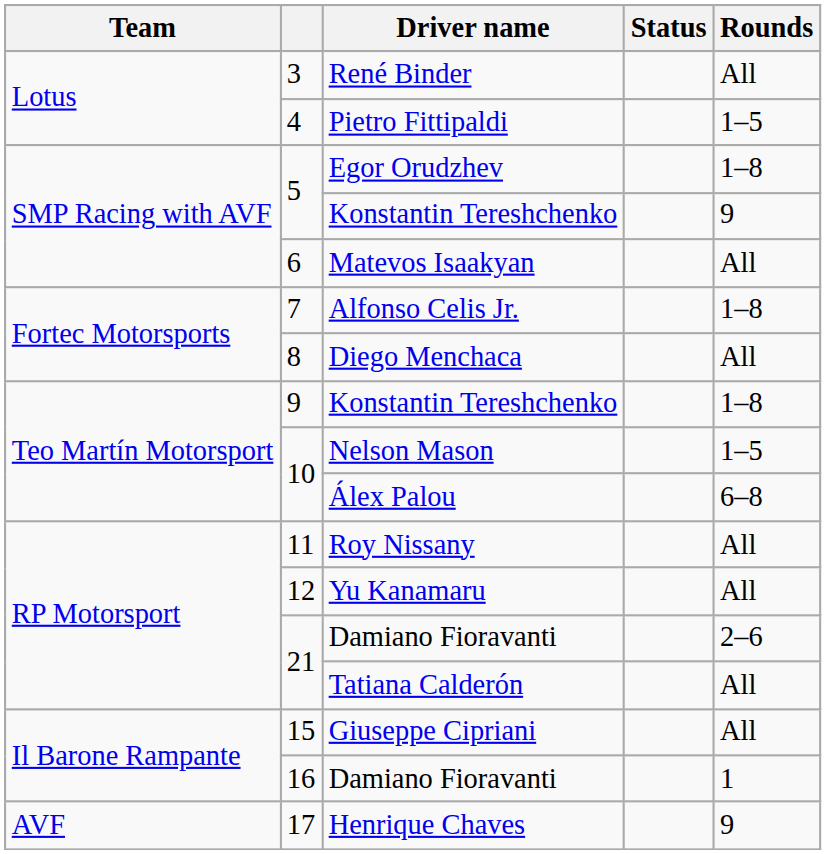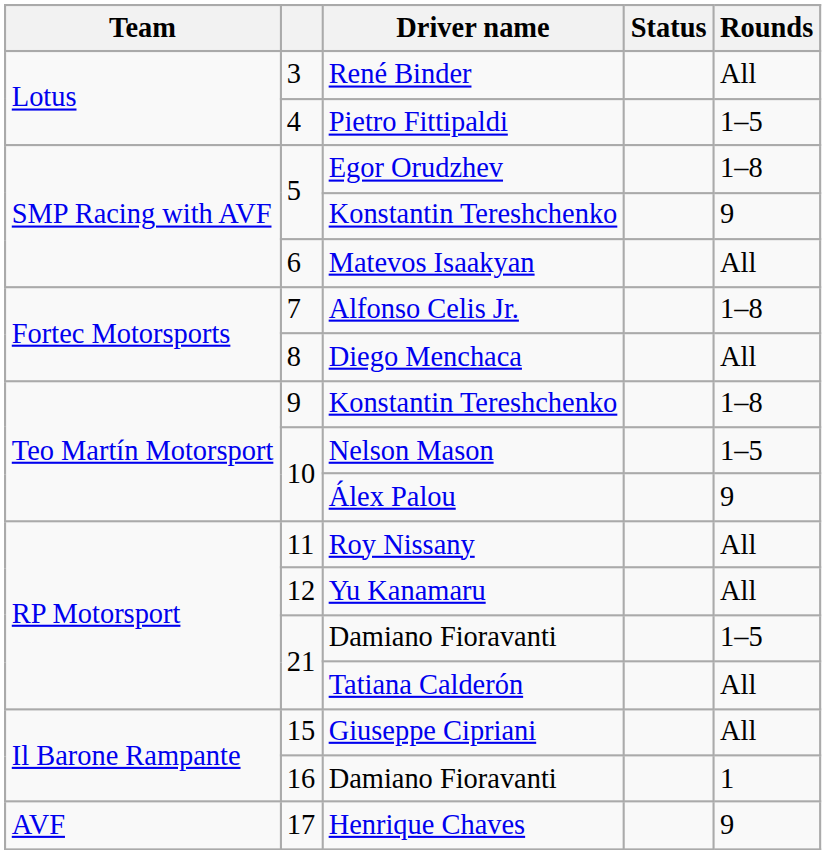Álex Palou | Rounds: 6–8 -> 9
21 / Damiano Fioravanti | Rounds: 2–6 -> 1–5
